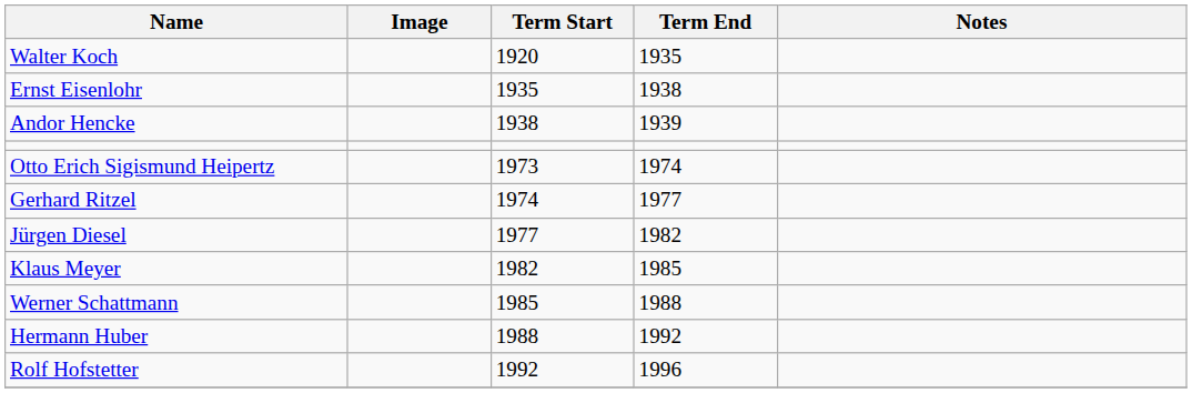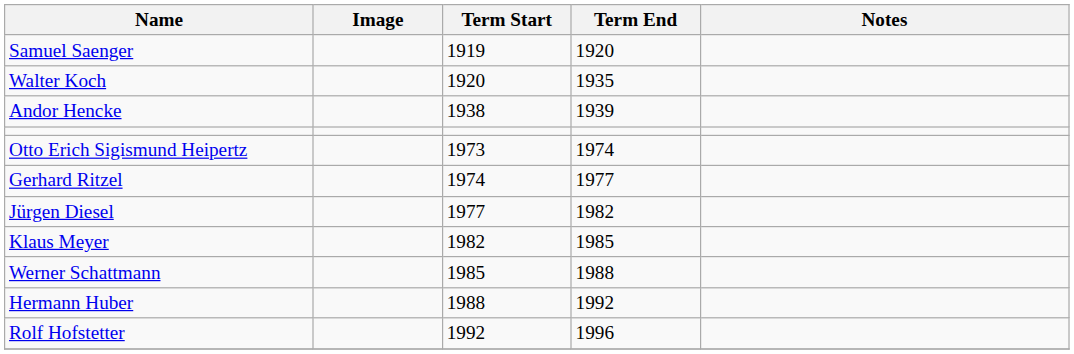+ row: Samuel Saenger | 1919 | 1920
- row: Ernst Eisenlohr | 1935 | 1938
